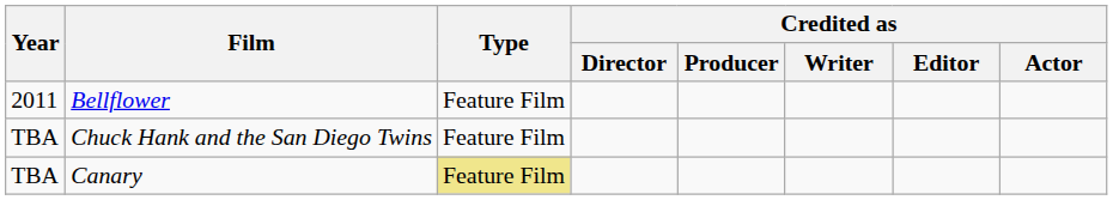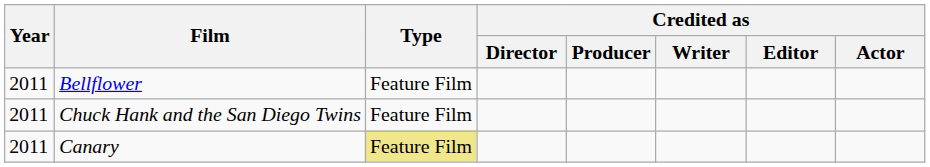Chuck Hank and the San Diego Twins | Year: TBA -> 2011
Canary | Year: TBA -> 2011
